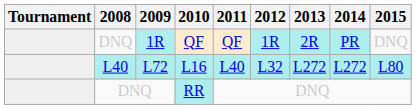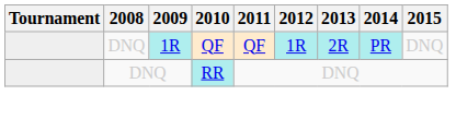- row: L40 | L72 | L16 | L40 | L32 | L272 | L272 | L80
